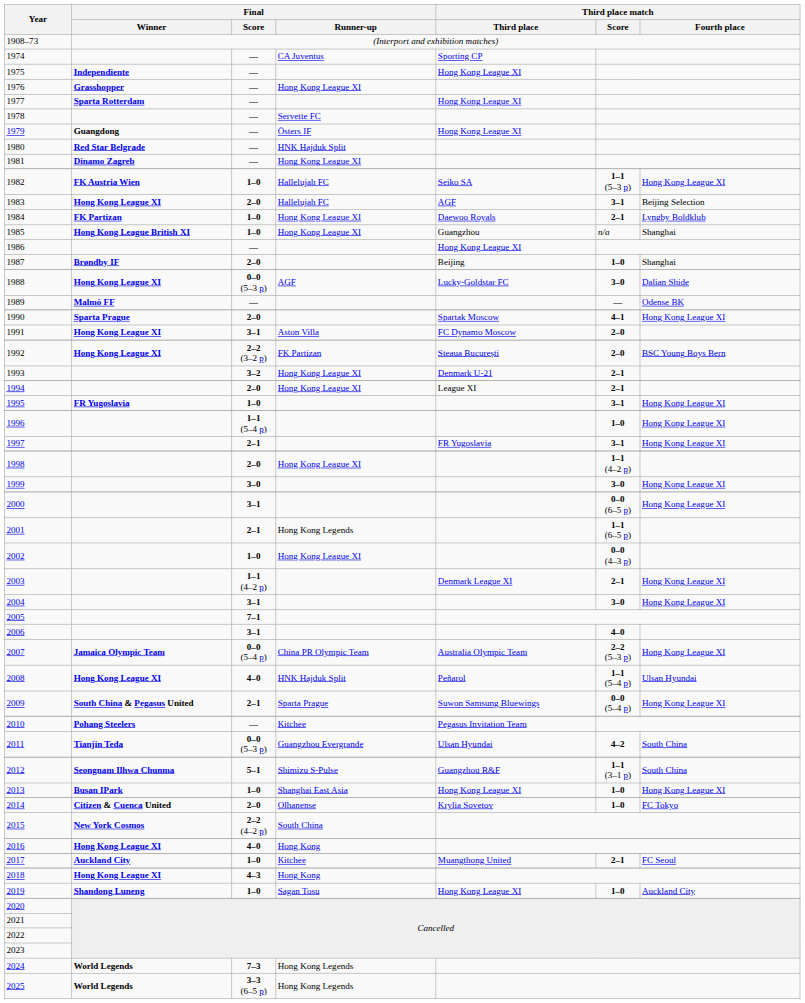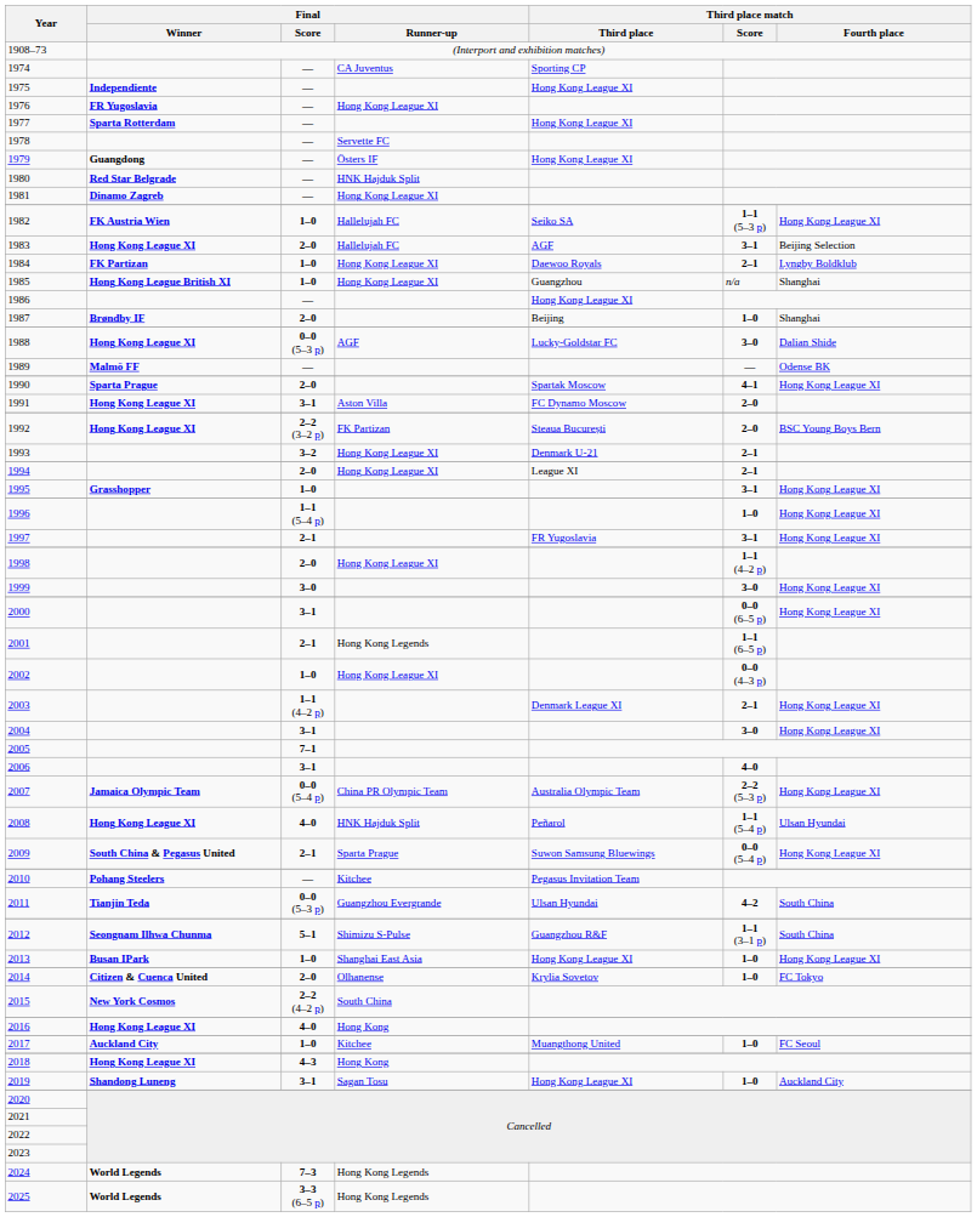1976 | Final / Winner: Grasshopper -> FR Yugoslavia
1995 | Final / Winner: FR Yugoslavia -> Grasshopper
2017 | Third place match / Score: 2–1 -> 1–0
2019 | Final / Score: 1–0 -> 3–1
